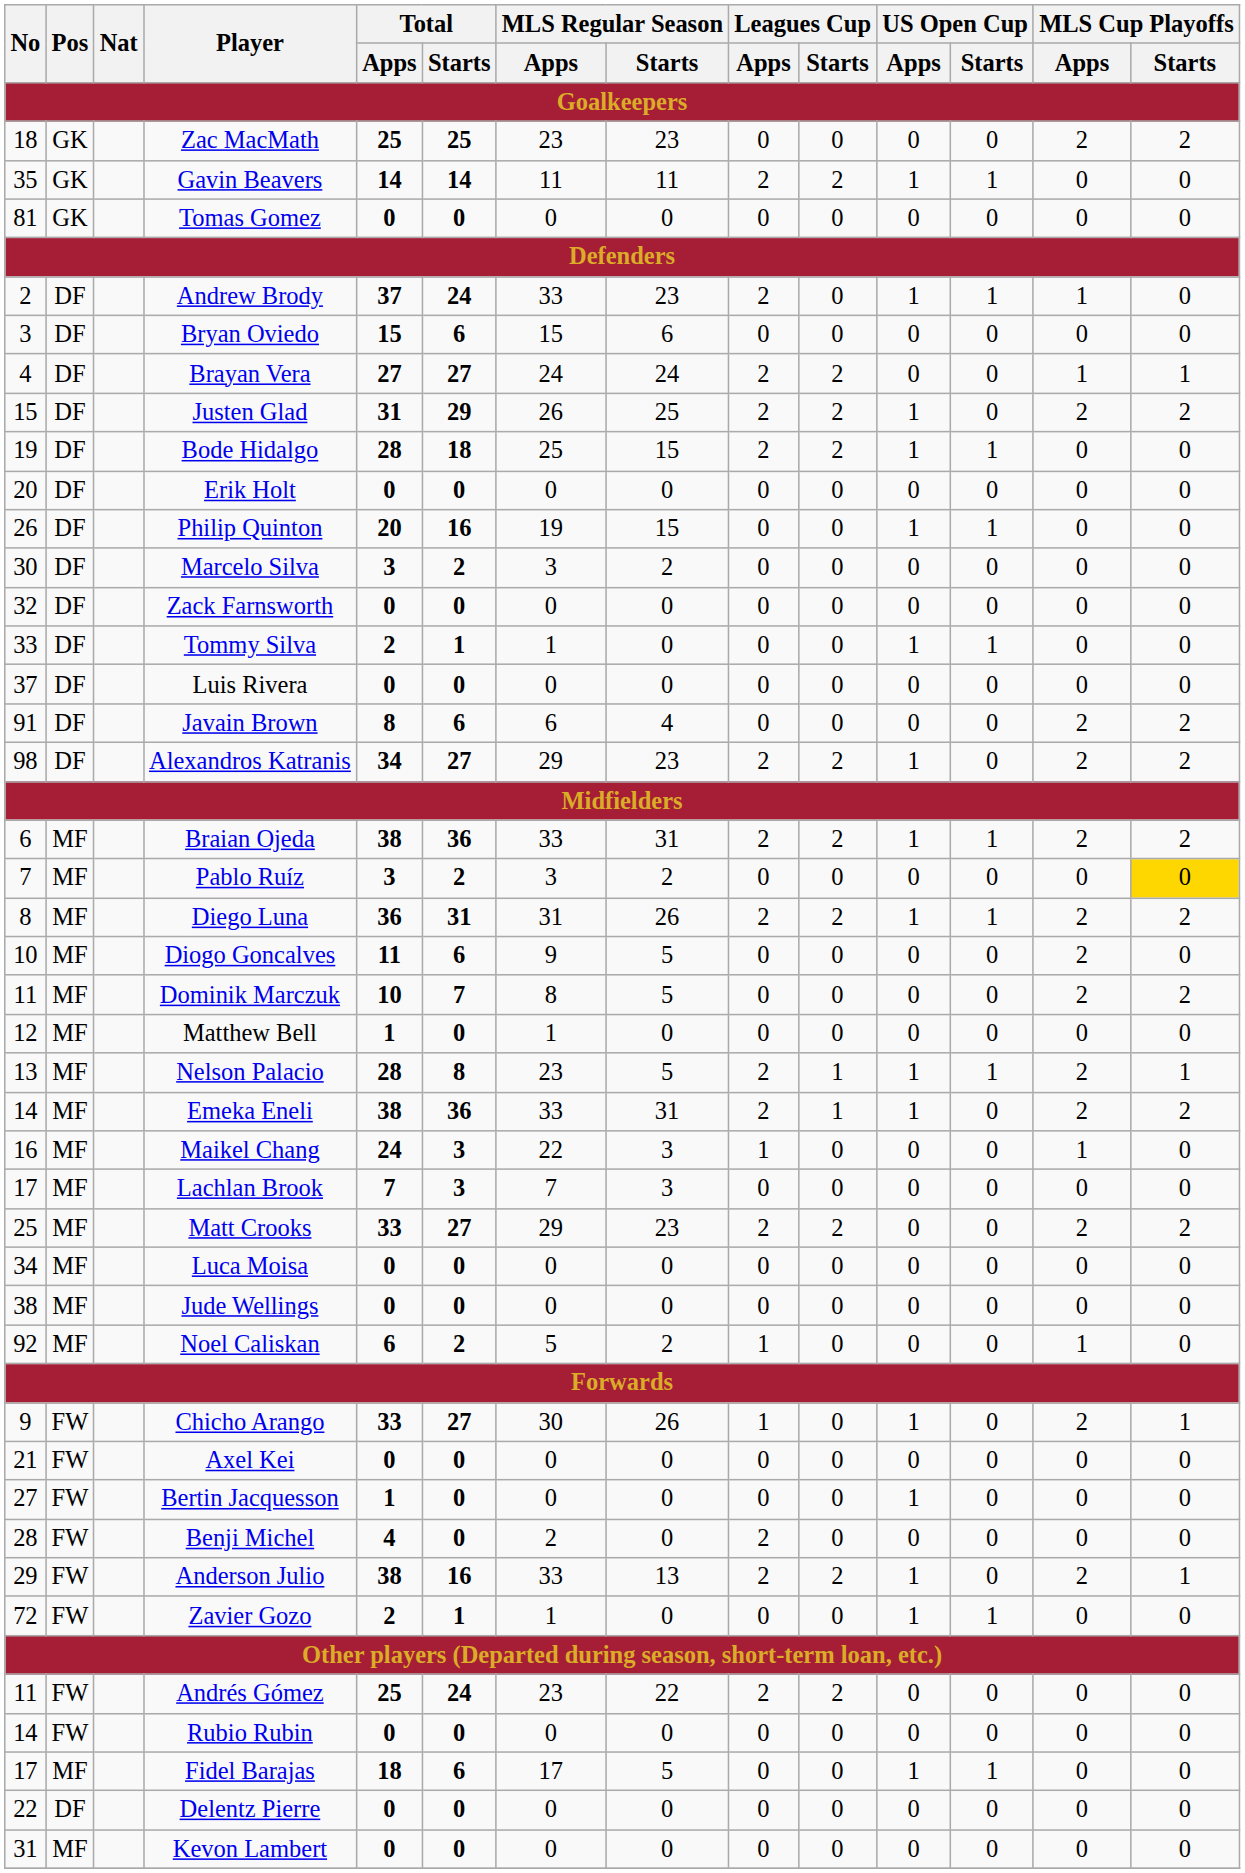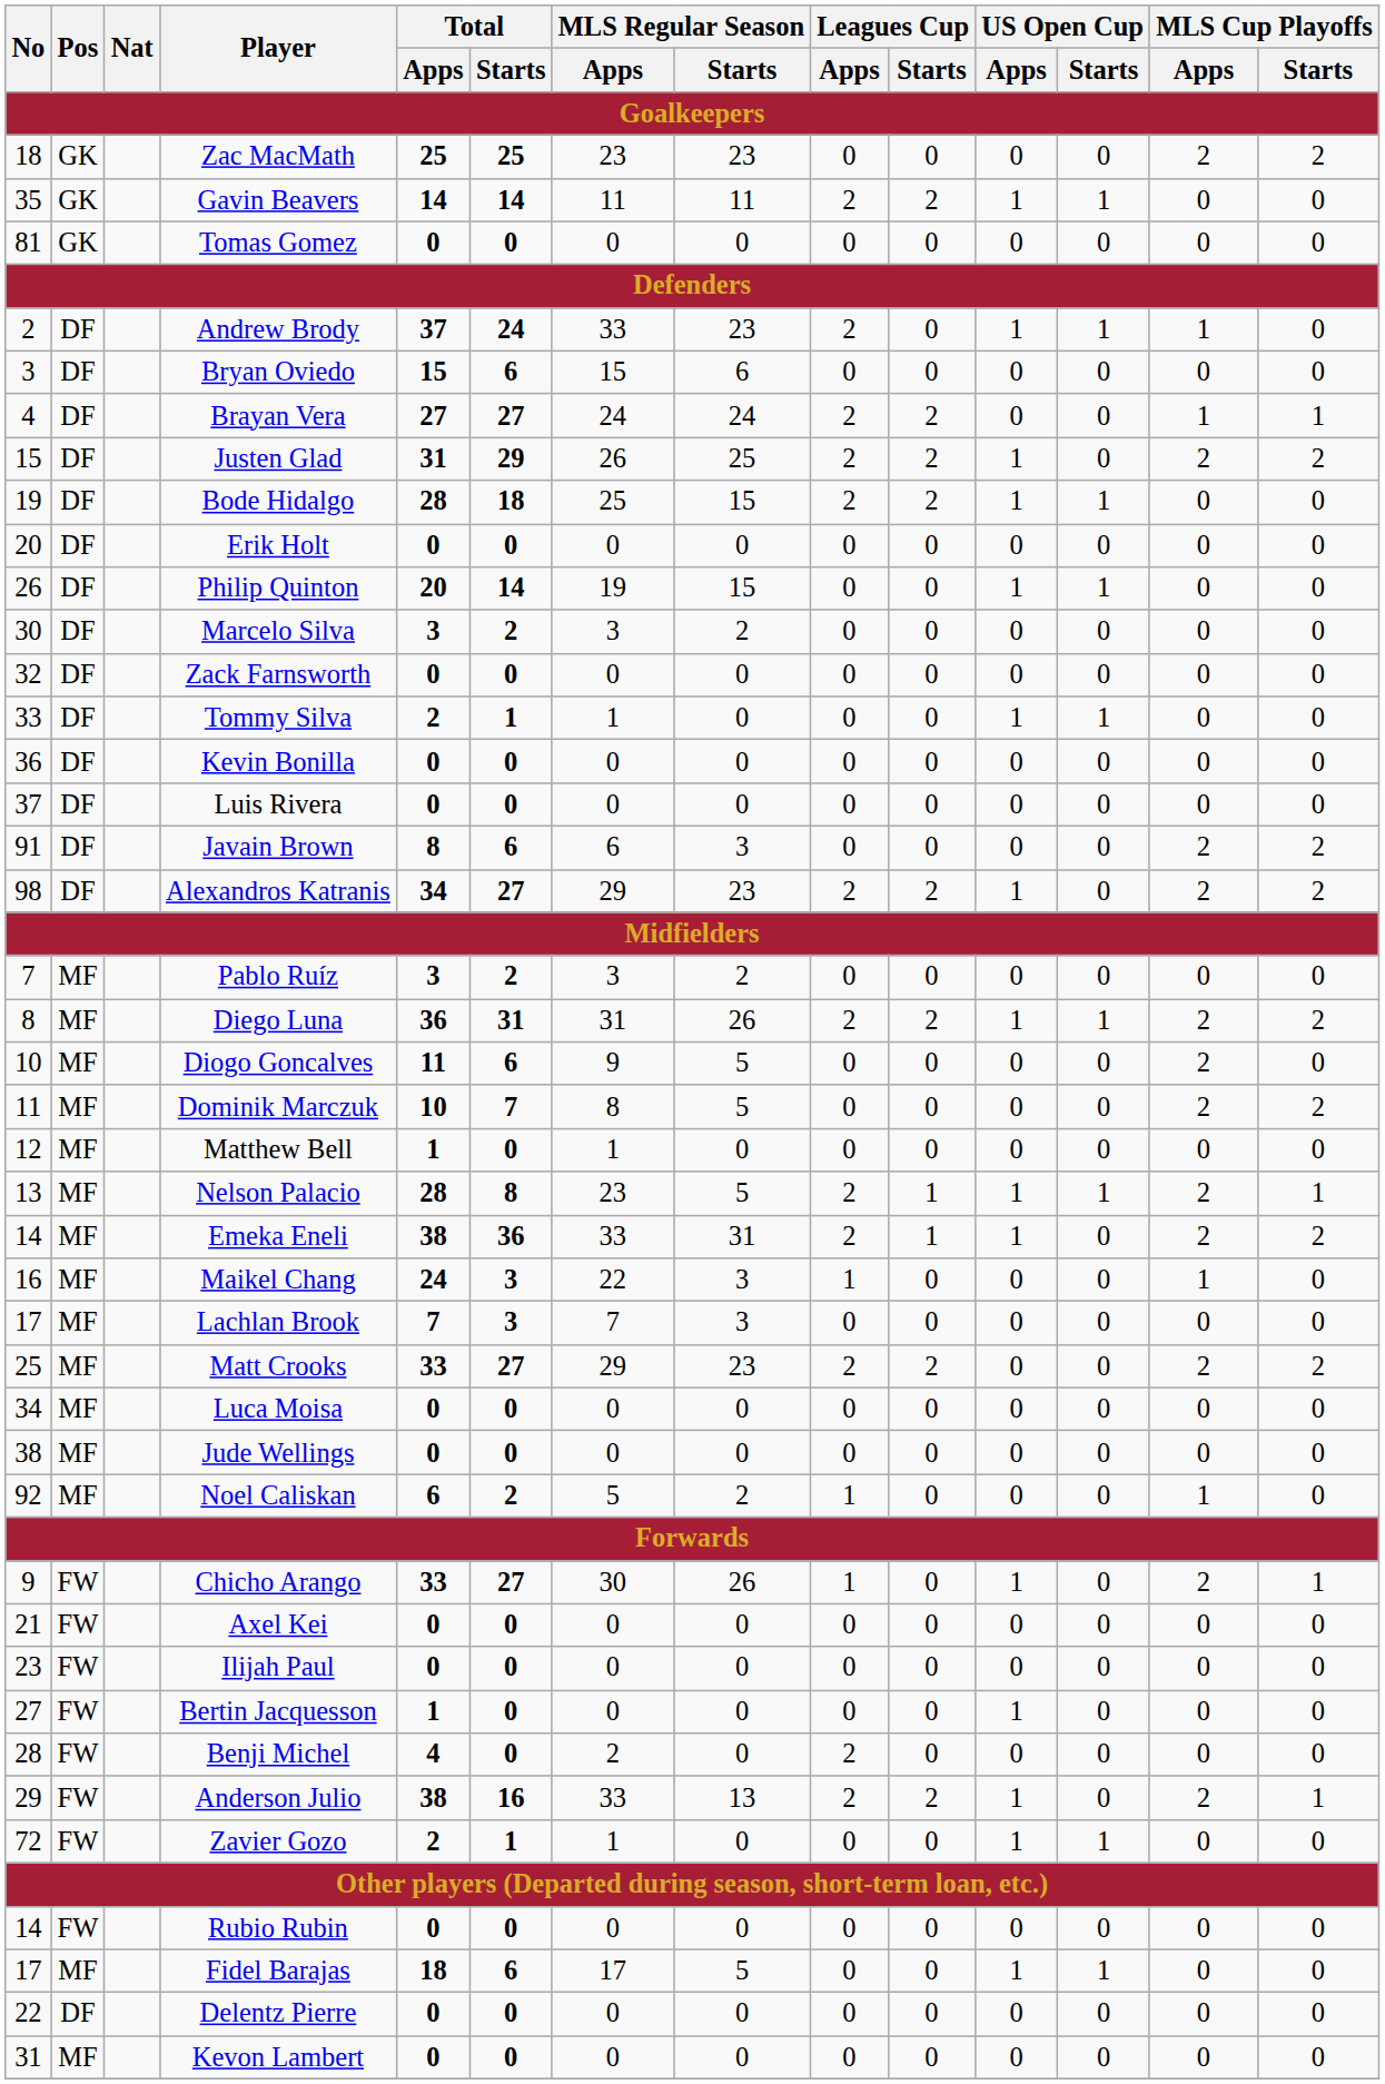Philip Quinton | Total / Starts: 16 -> 14
+ row: 36 | DF | Kevin Bonilla | 0 | 0 | 0 | 0 | 0 | 0 | 0 | 0 | 0 | 0
Javain Brown | MLS Regular Season / Starts: 4 -> 3
- row: 6 | MF | Braian Ojeda | 38 | 36 | 33 | 31 | 2 | 2 | 1 | 1 | 2 | 2
Pablo Ruíz | MLS Cup Playoffs / Starts: gold background -> no background
+ row: 23 | FW | Ilijah Paul | 0 | 0 | 0 | 0 | 0 | 0 | 0 | 0 | 0 | 0
- row: 11 | FW | Andrés Gómez | 25 | 24 | 23 | 22 | 2 | 2 | 0 | 0 | 0 | 0
